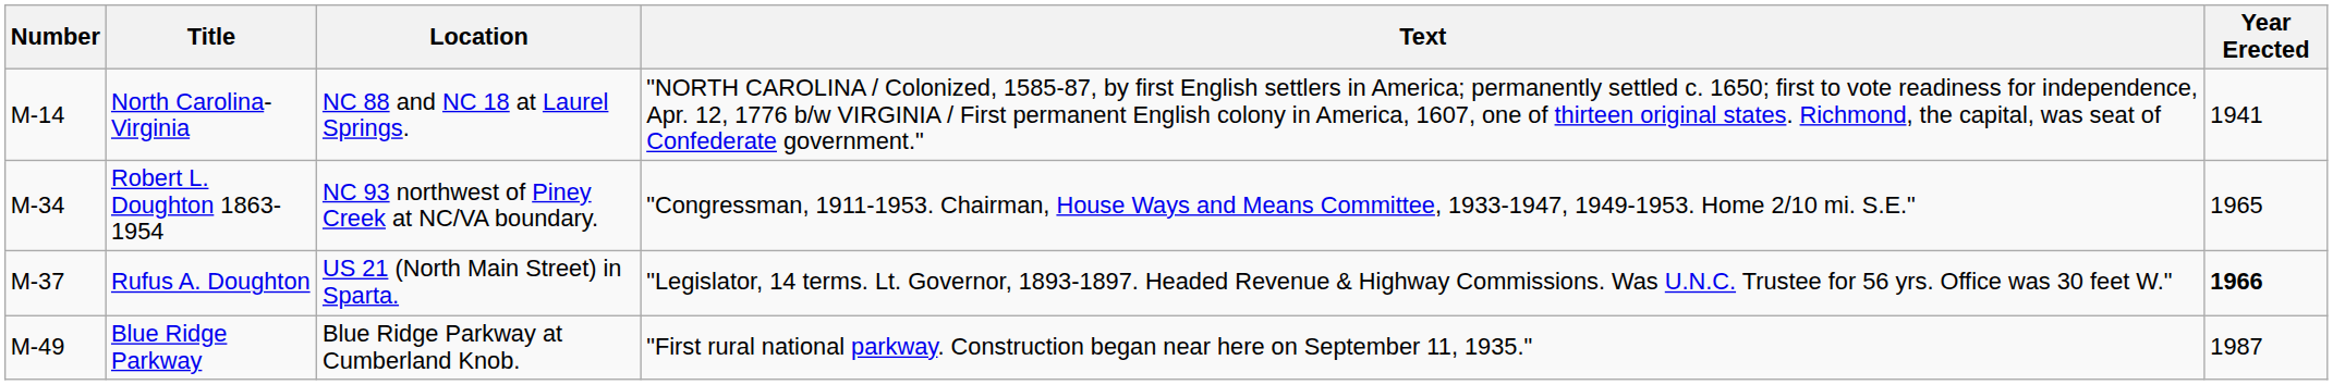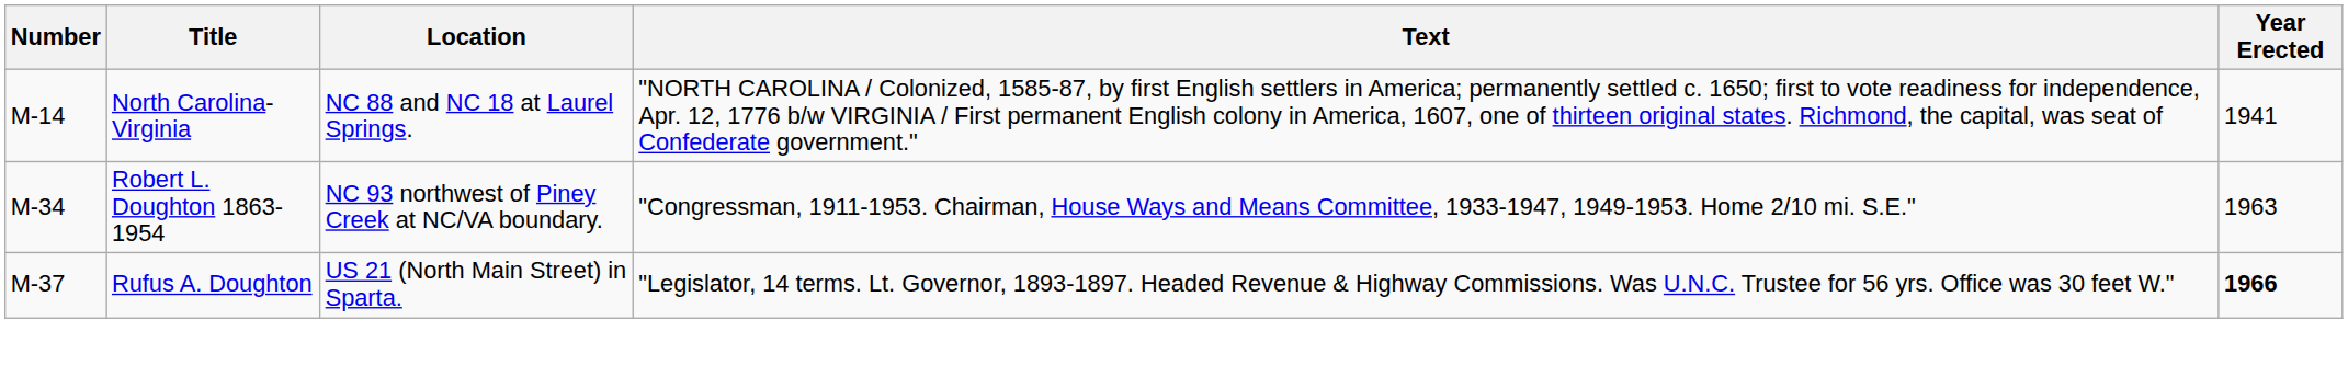Robert L. Doughton 1863-1954 | Year Erected: 1965 -> 1963
- row: M-49 | Blue Ridge Parkway | Blue Ridge Parkway at Cumberland Knob. | "First rural national parkway. Construction began near here on September 11, 1935." | 1987
